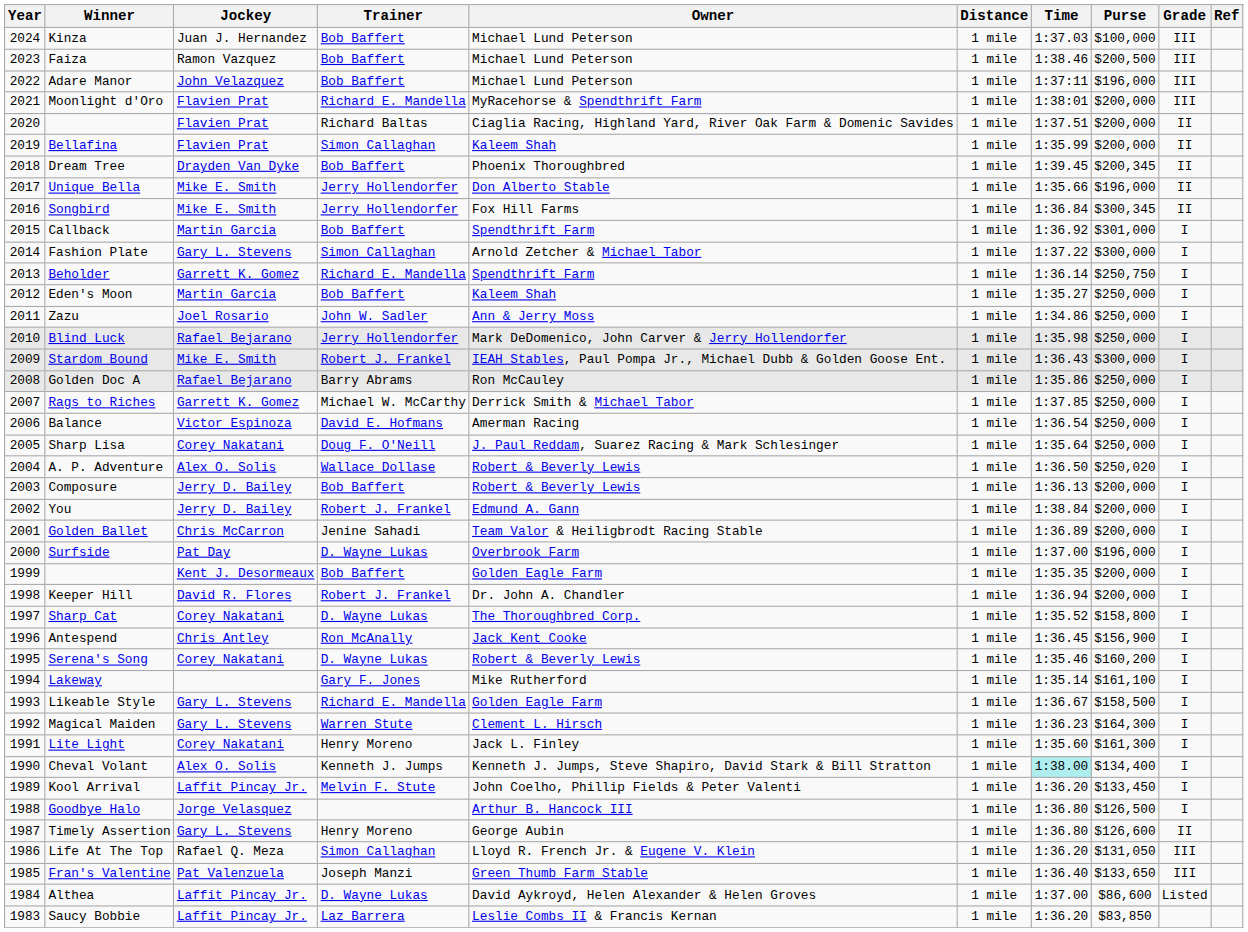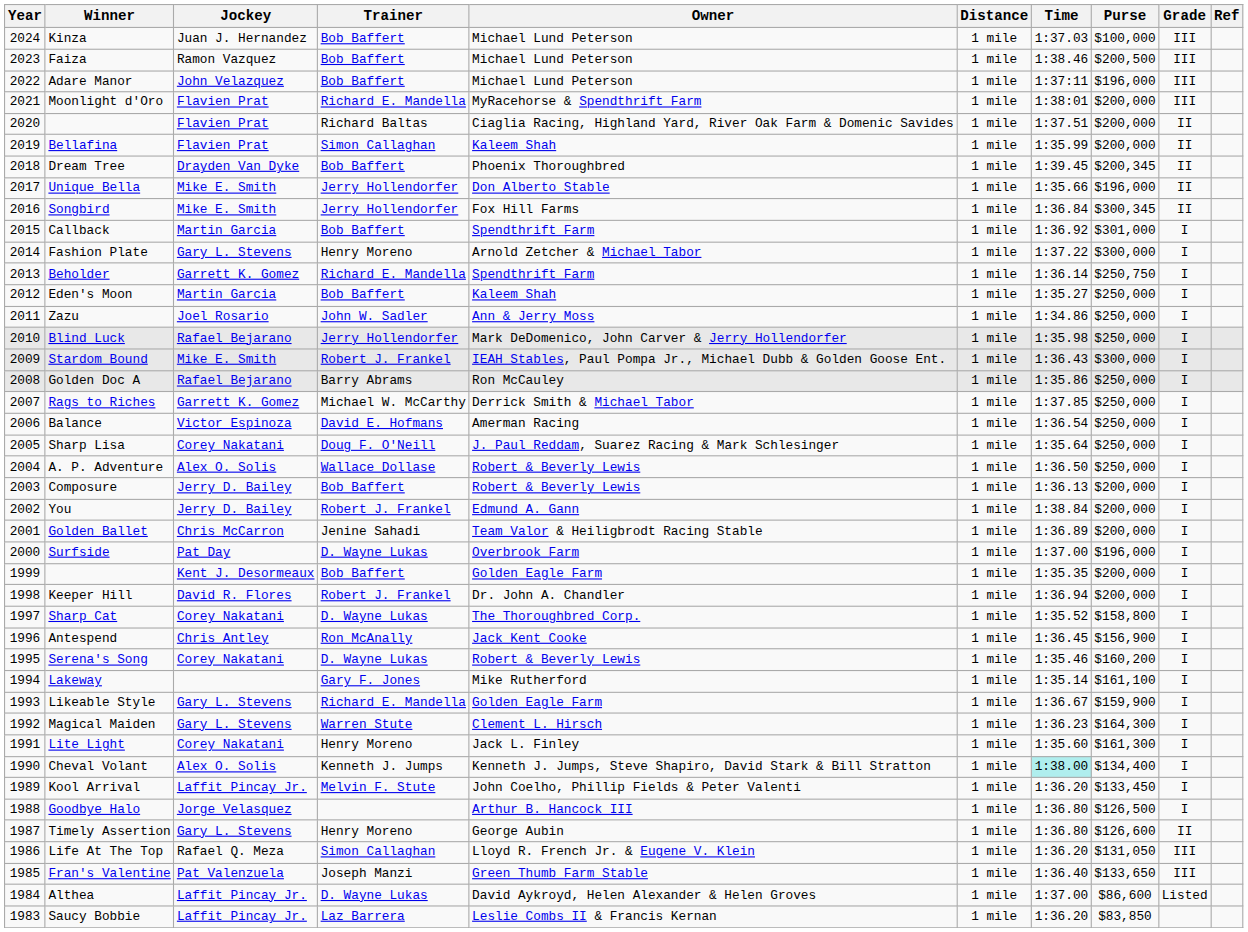Fashion Plate | Trainer: Simon Callaghan -> Henry Moreno
A. P. Adventure | Purse: $250,020 -> $250,000
Likeable Style | Purse: $158,500 -> $159,900
